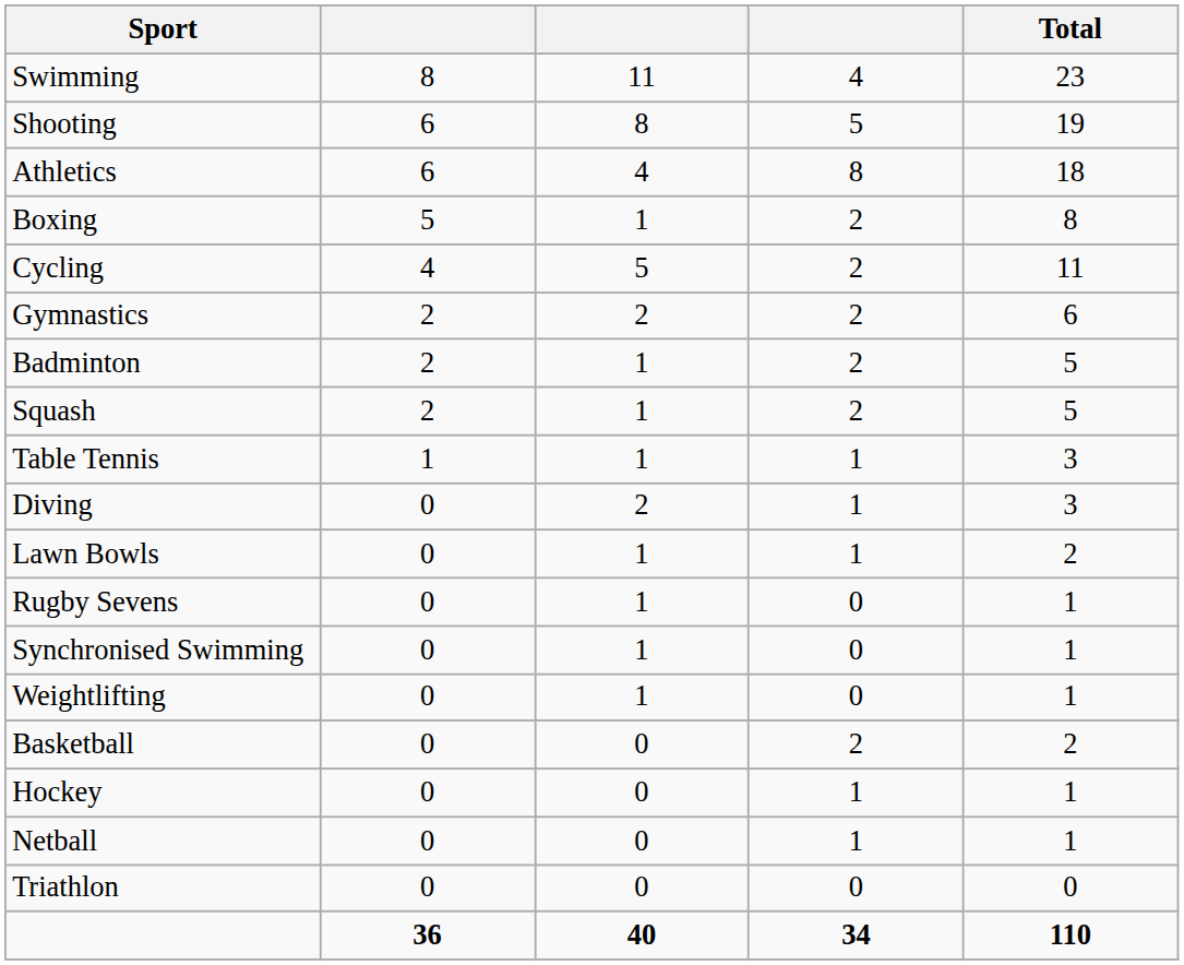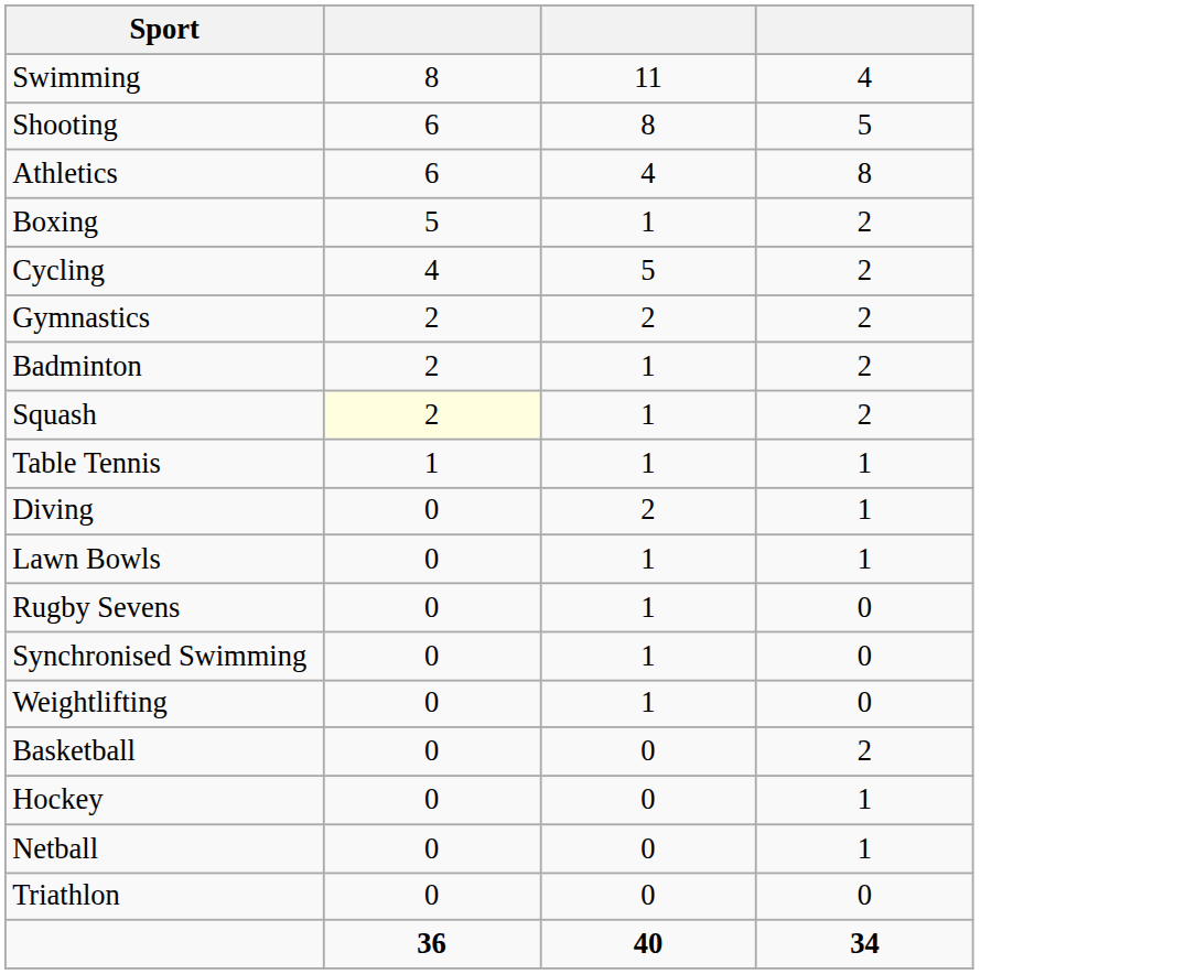- column: Total | 23 | 19 | 18 | 8 | 11 | 6 | 5 | 5 | 3 | 3 | 2 | 1 | 1 | 1 | 2 | 1 | 1 | 0 | 110
Squash | column 2: no background -> lightyellow background
